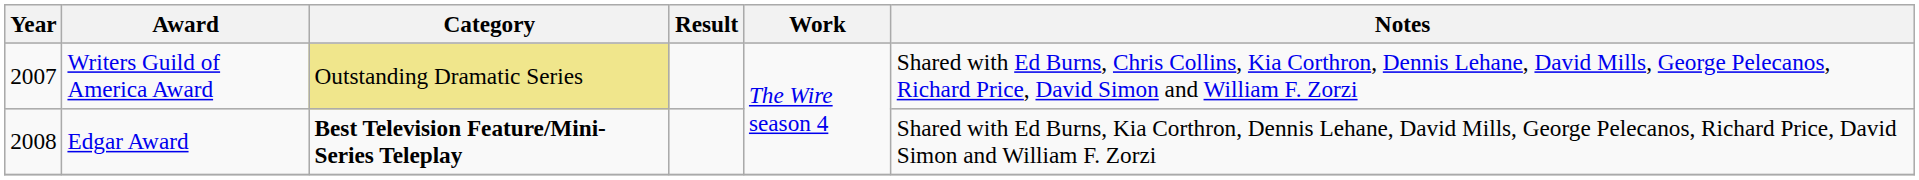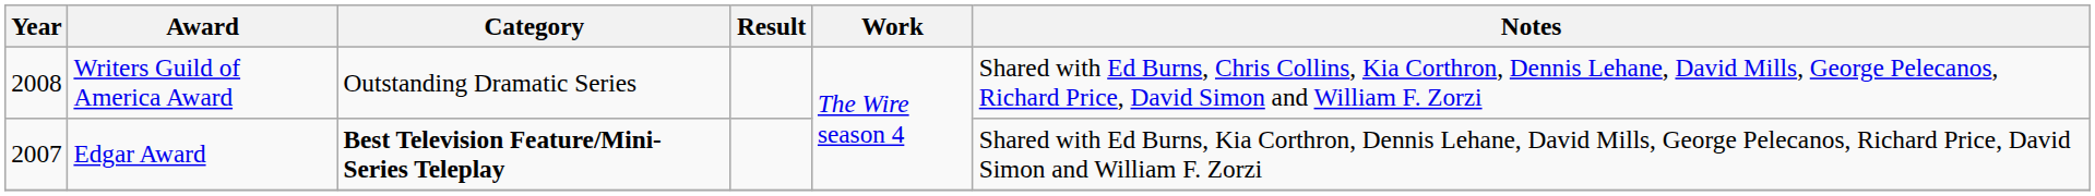Writers Guild of America Award | Year: 2007 -> 2008
Writers Guild of America Award | Category: khaki background -> no background
Edgar Award | Year: 2008 -> 2007
